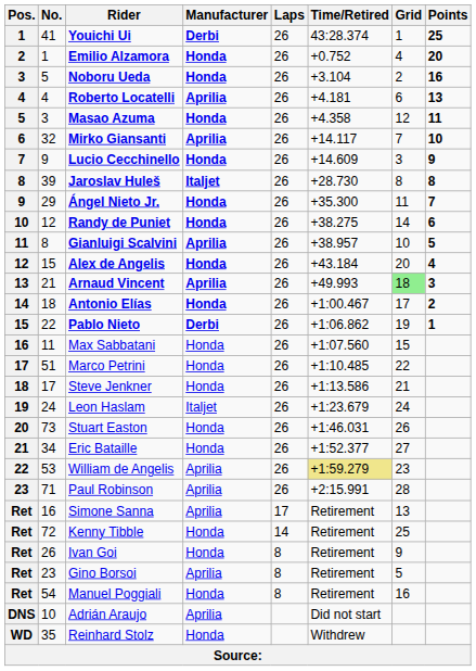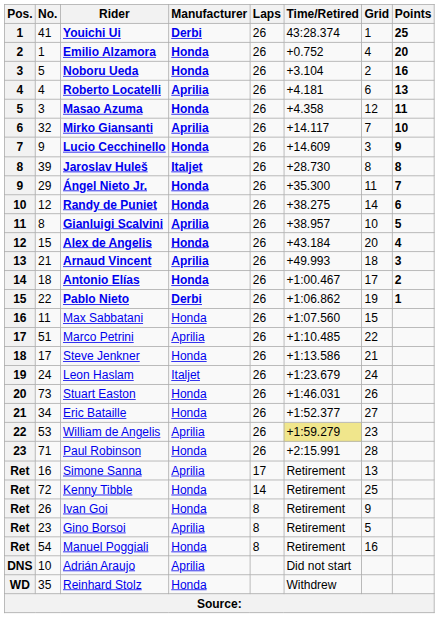Arnaud Vincent | Grid: lightgreen background -> no background
Marco Petrini | Manufacturer: Honda -> Aprilia
Paul Robinson | Manufacturer: Aprilia -> Honda
